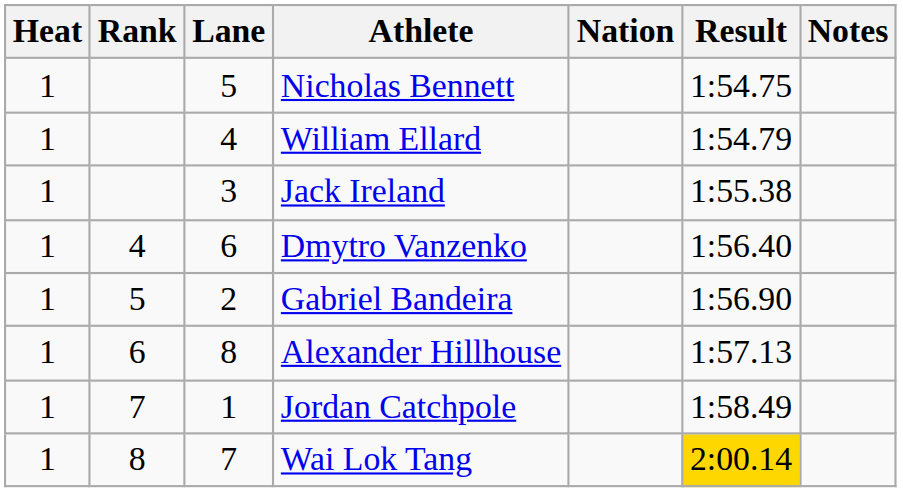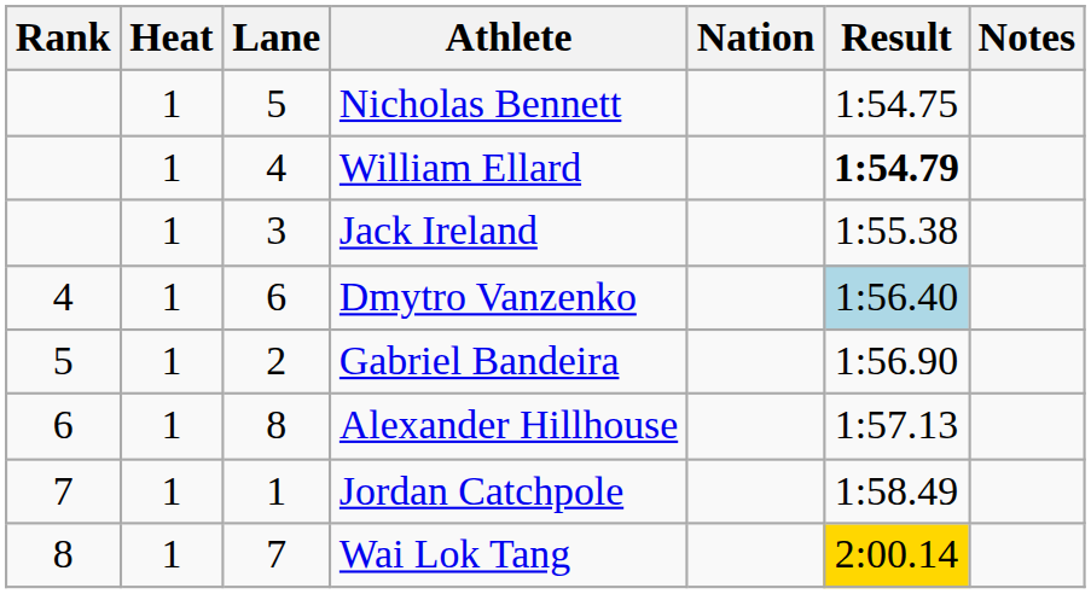columns swapped: Rank <-> Heat
William Ellard | Result: normal -> bold
Dmytro Vanzenko | Result: no background -> lightblue background
